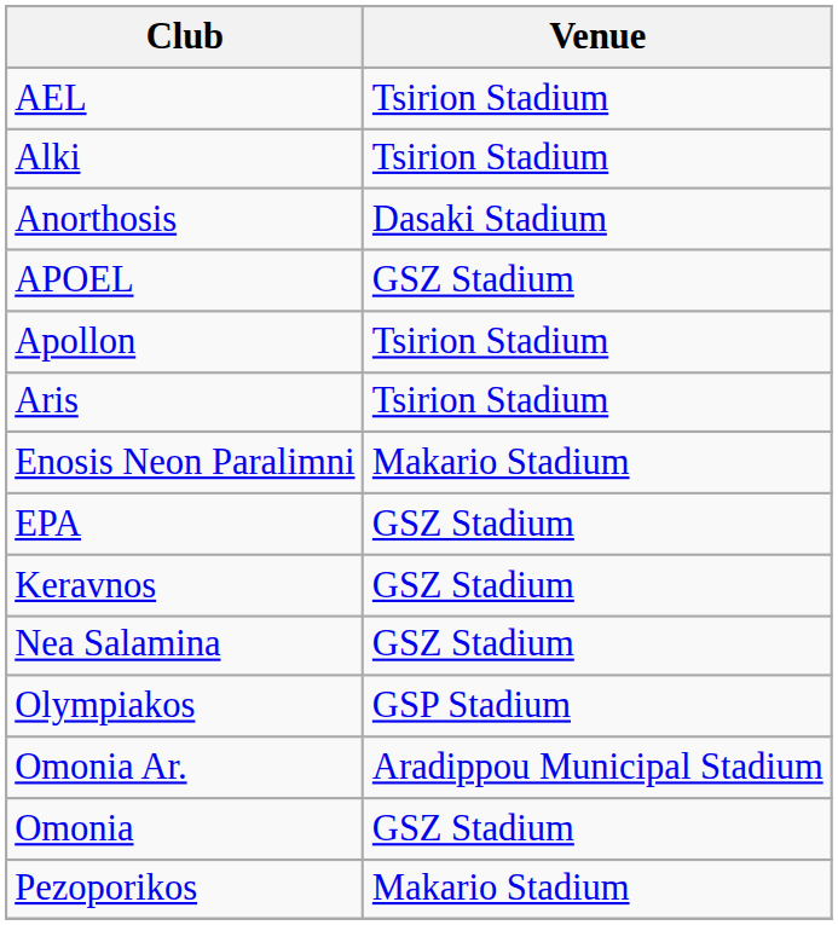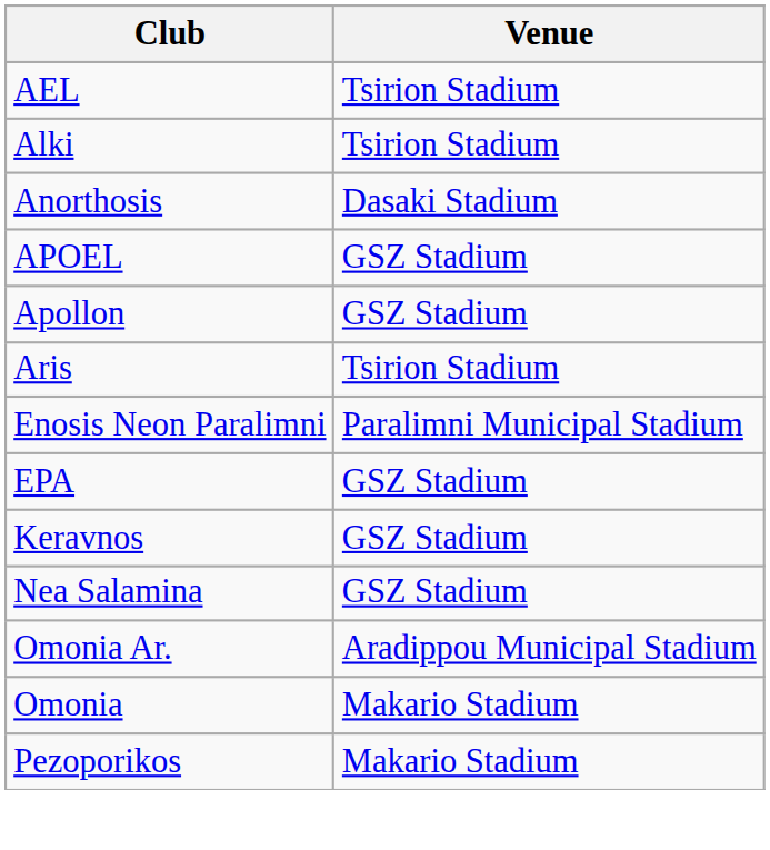Apollon | Venue: Tsirion Stadium -> GSZ Stadium
Enosis Neon Paralimni | Venue: Makario Stadium -> Paralimni Municipal Stadium
- row: Olympiakos | GSP Stadium
Omonia | Venue: GSZ Stadium -> Makario Stadium
